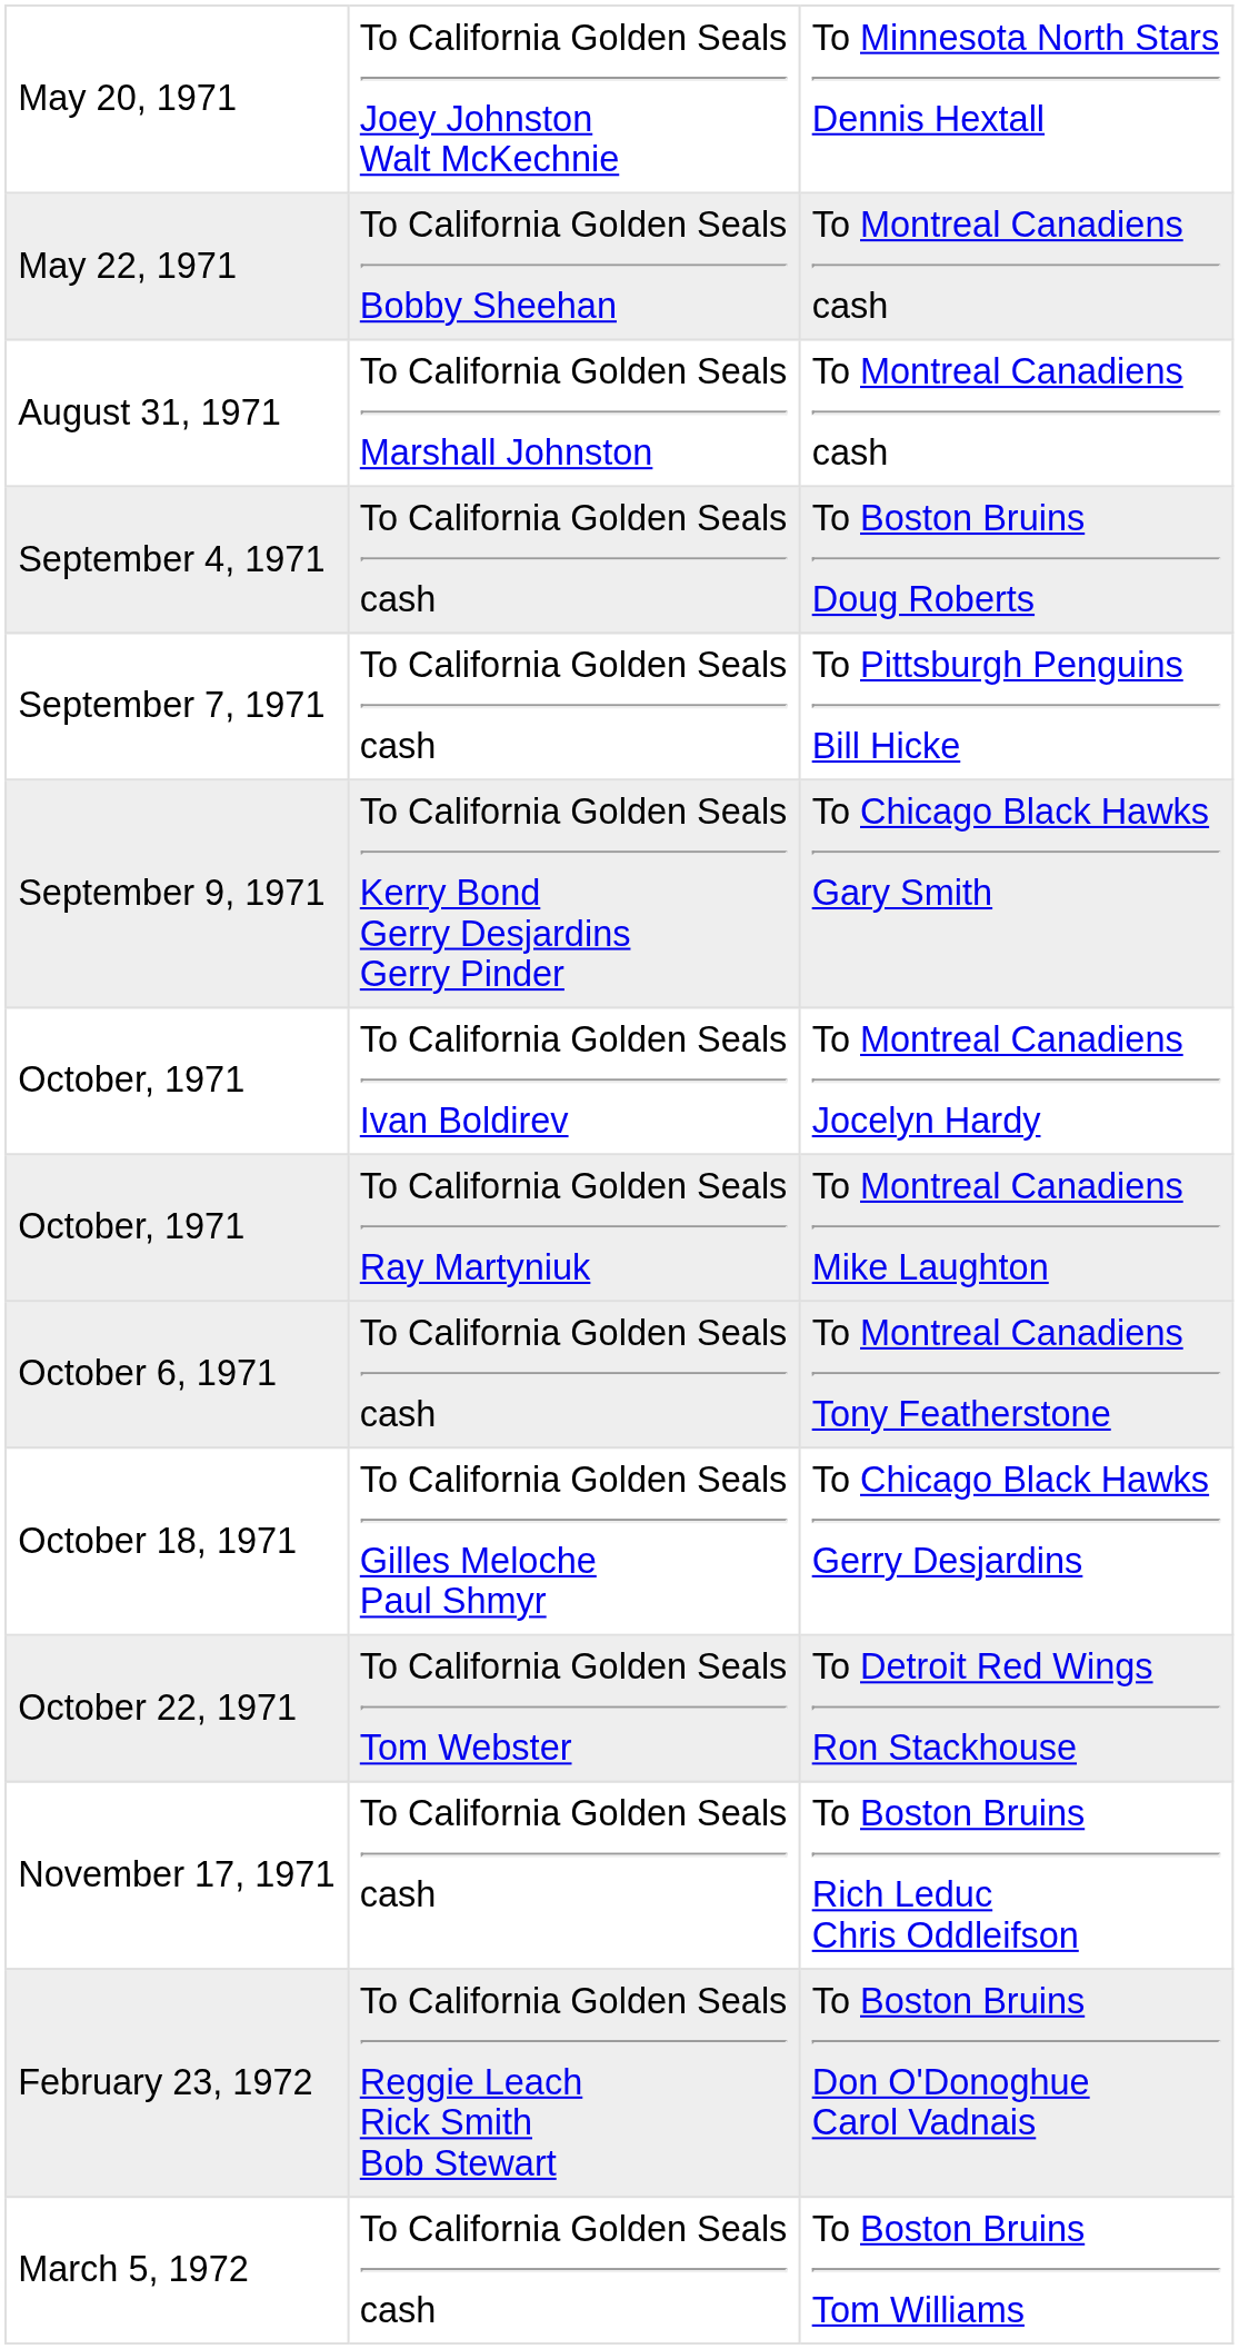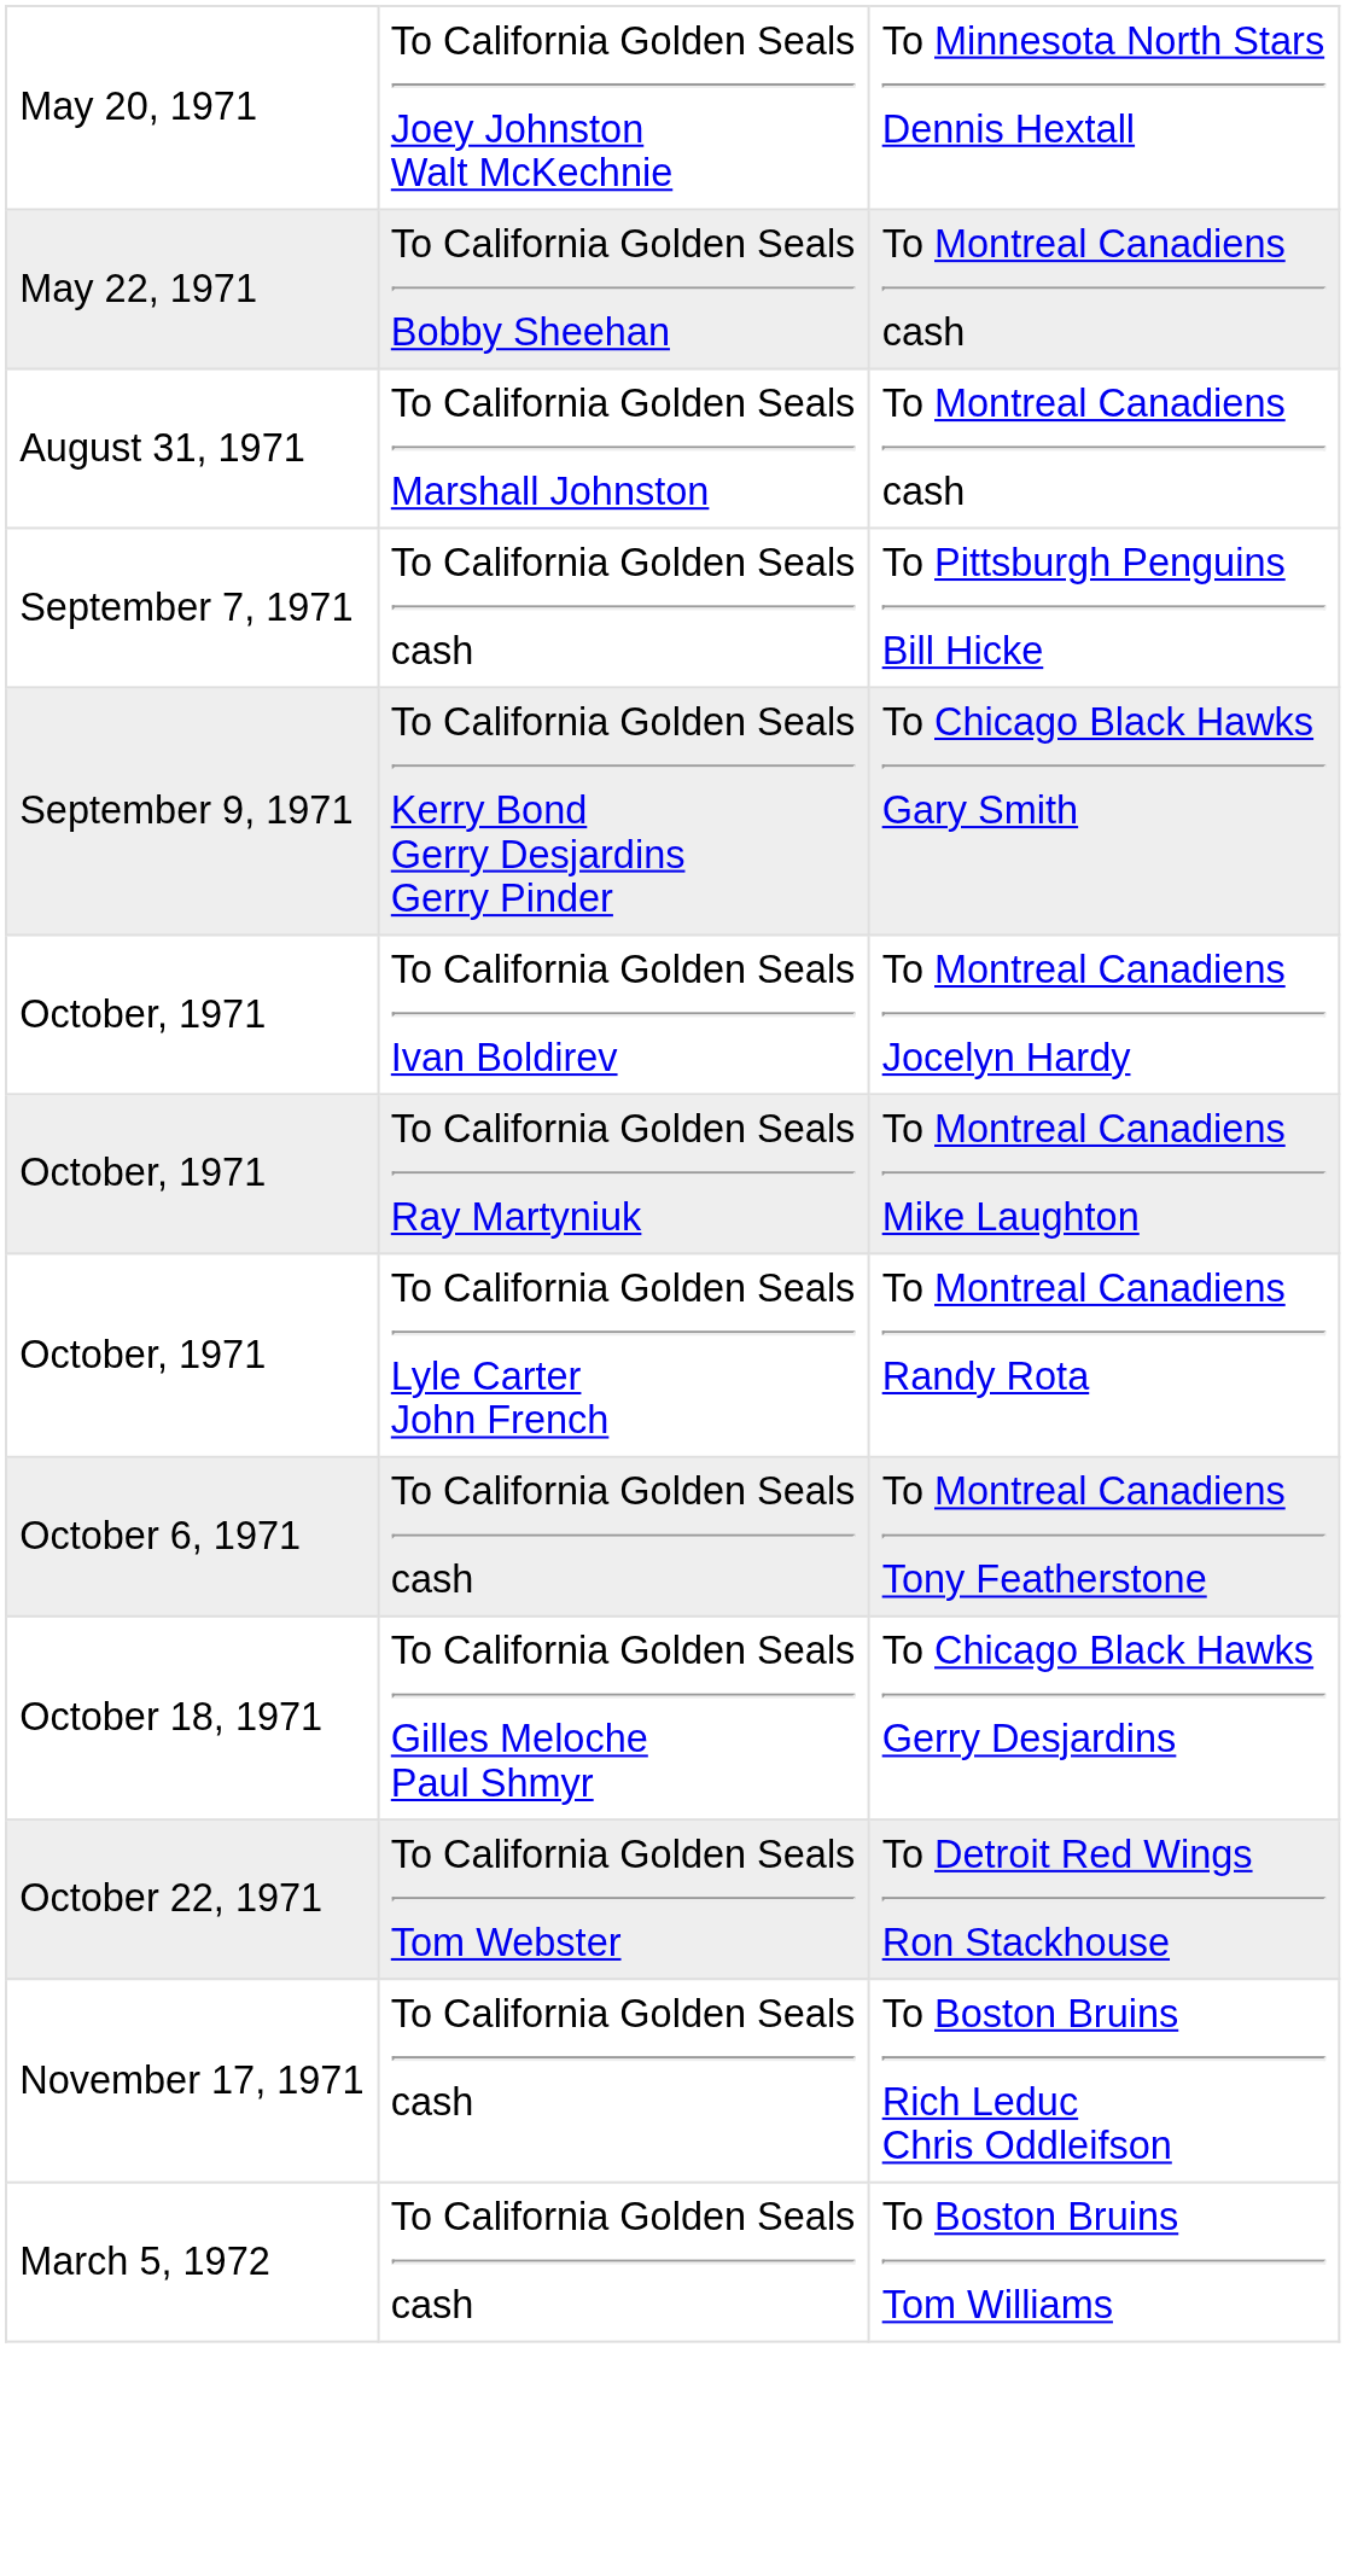- row: September 4, 1971 | To California Golden Seals cash | To Boston Bruins Doug Roberts
+ row: October, 1971 | To California Golden Seals Lyle Carter John French | To Montreal Canadiens Randy Rota
- row: February 23, 1972 | To California Golden Seals Reggie Leach Rick Smith Bob Stewart | To Boston Bruins Don O'Donoghue Carol Vadnais
